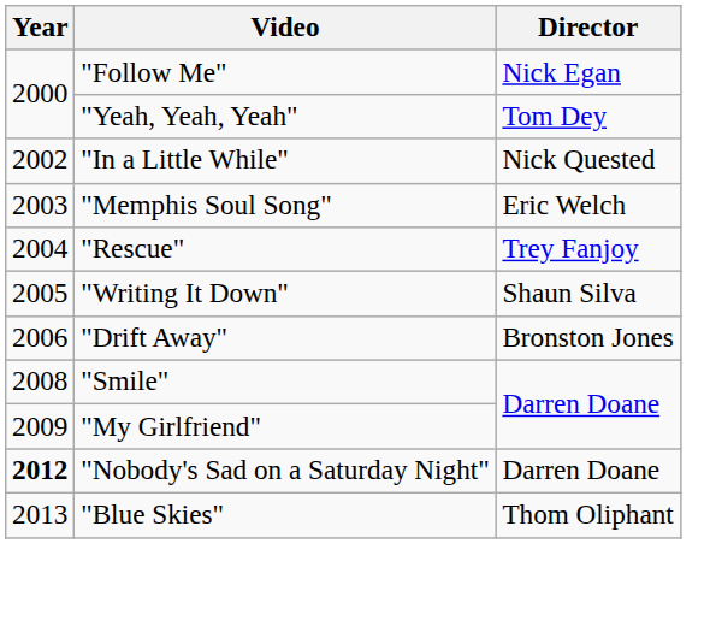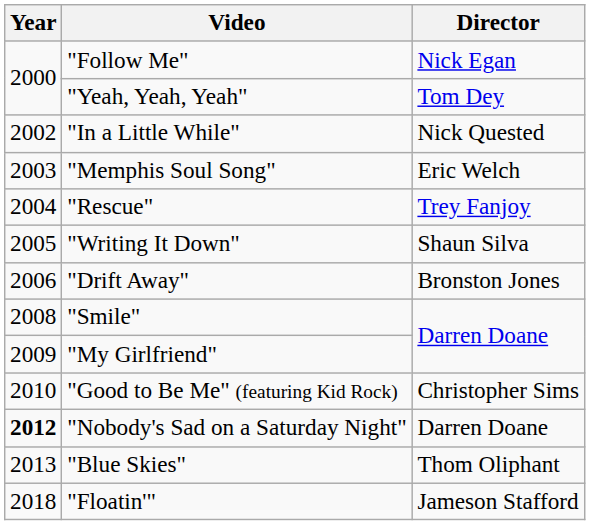+ row: 2010 | "Good to Be Me" (featuring Kid Rock) | Christopher Sims
+ row: 2018 | "Floatin'" | Jameson Stafford
